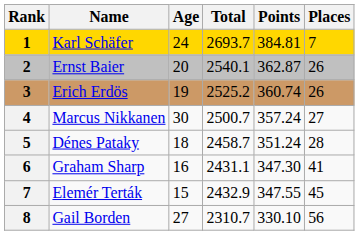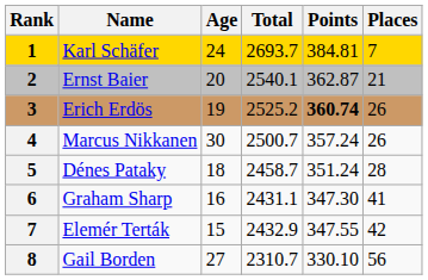Ernst Baier | Places: 26 -> 21
Erich Erdös | Points: normal -> bold
Marcus Nikkanen | Places: 27 -> 26
Elemér Terták | Places: 45 -> 42
